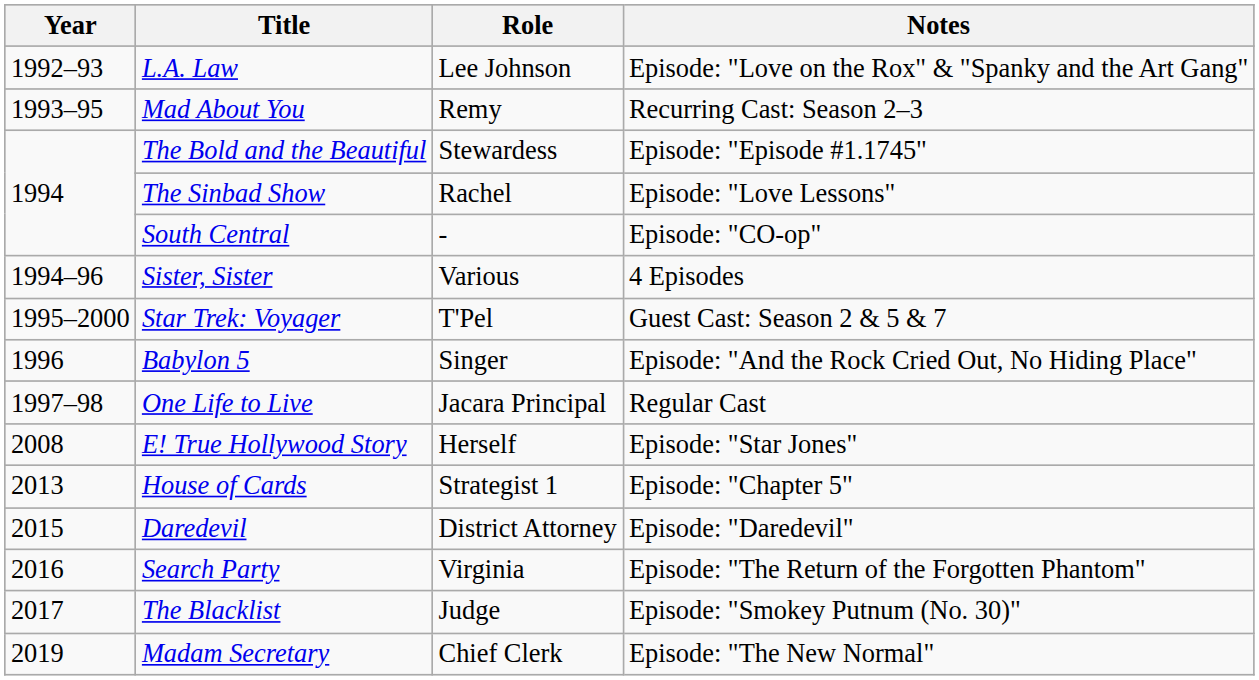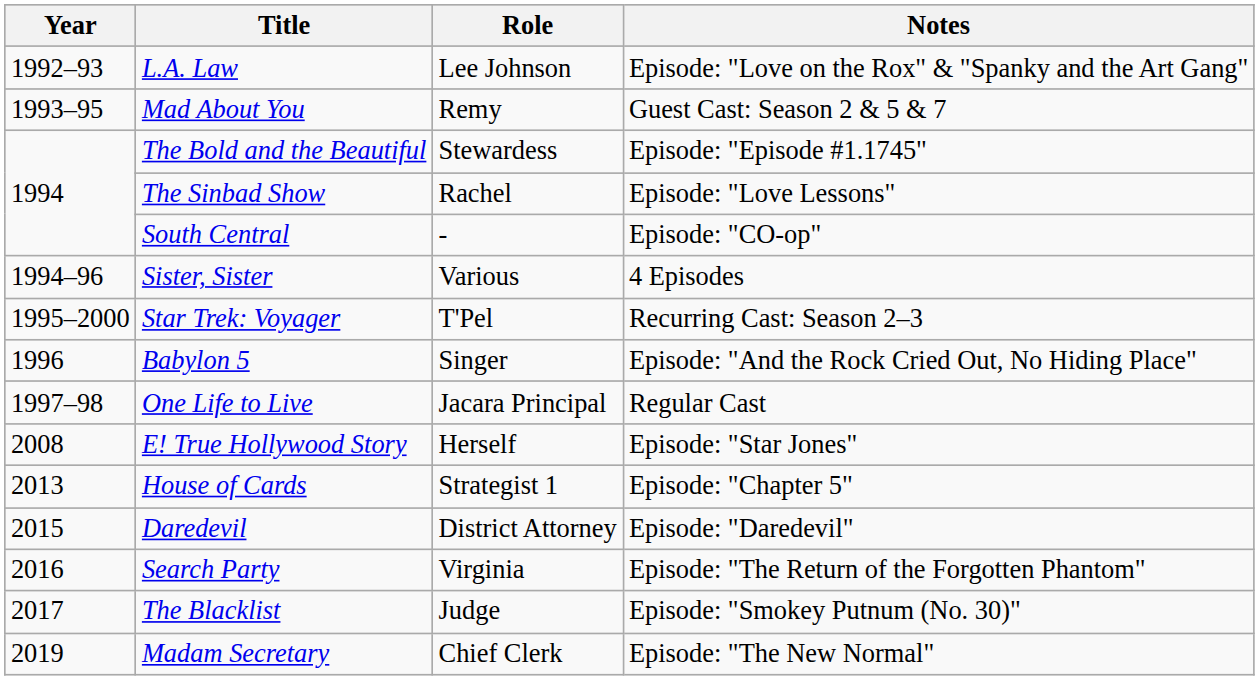Mad About You | Notes: Recurring Cast: Season 2–3 -> Guest Cast: Season 2 & 5 & 7
Star Trek: Voyager | Notes: Guest Cast: Season 2 & 5 & 7 -> Recurring Cast: Season 2–3
